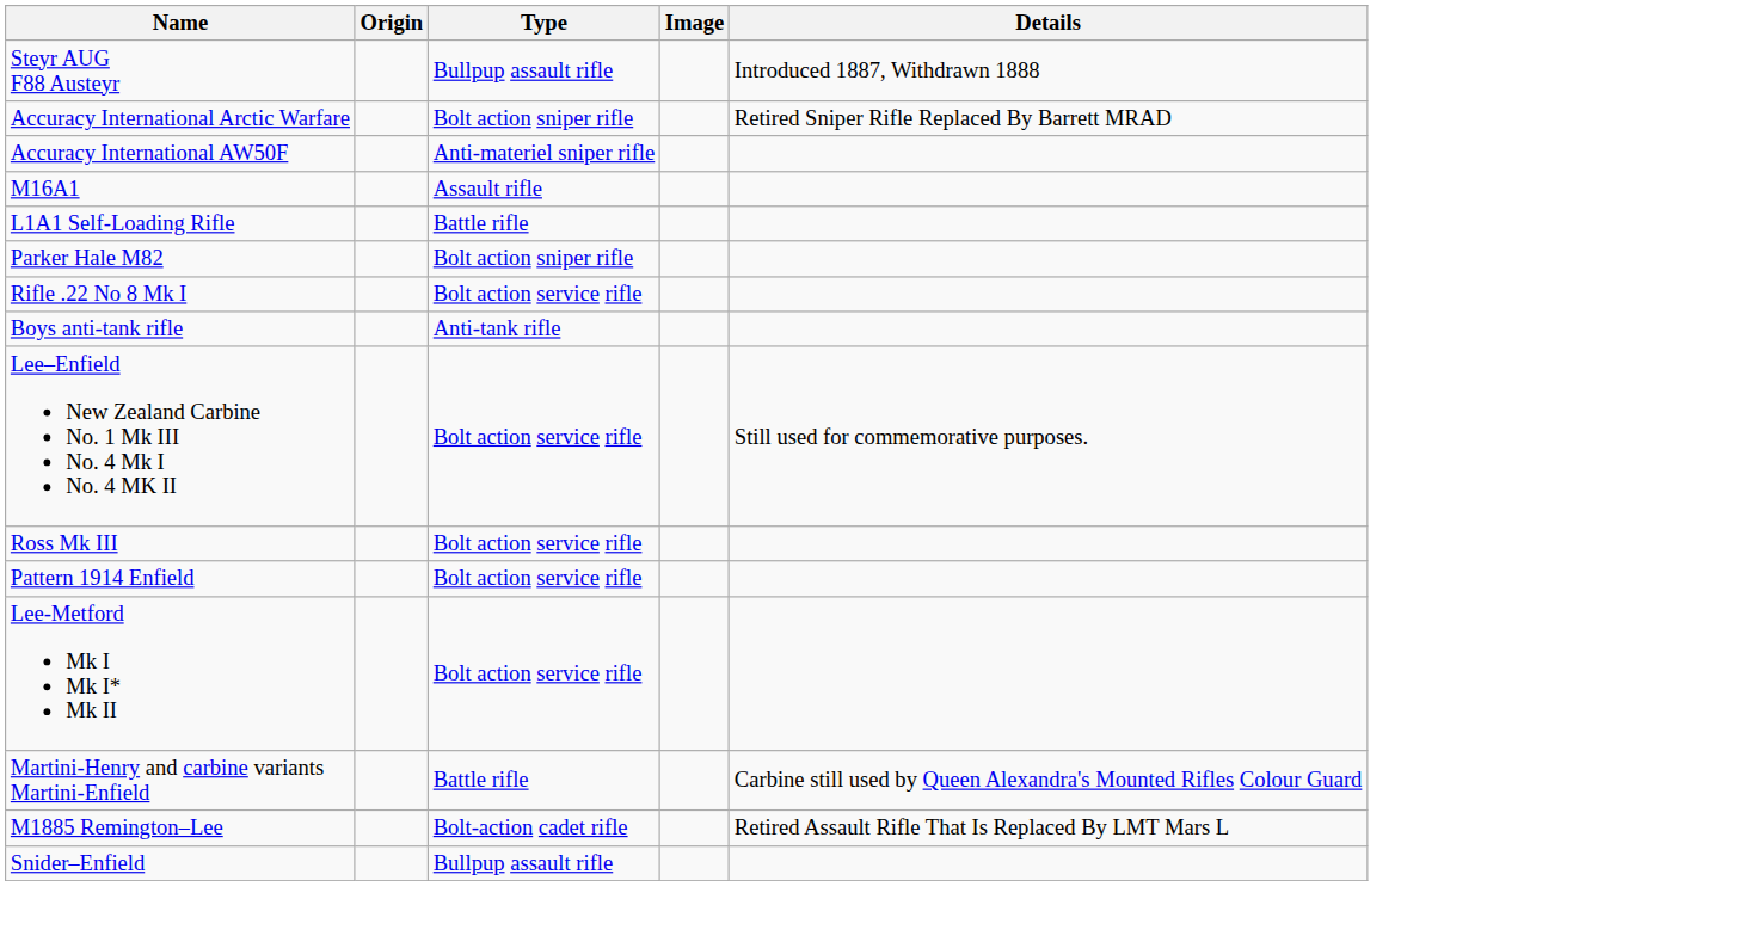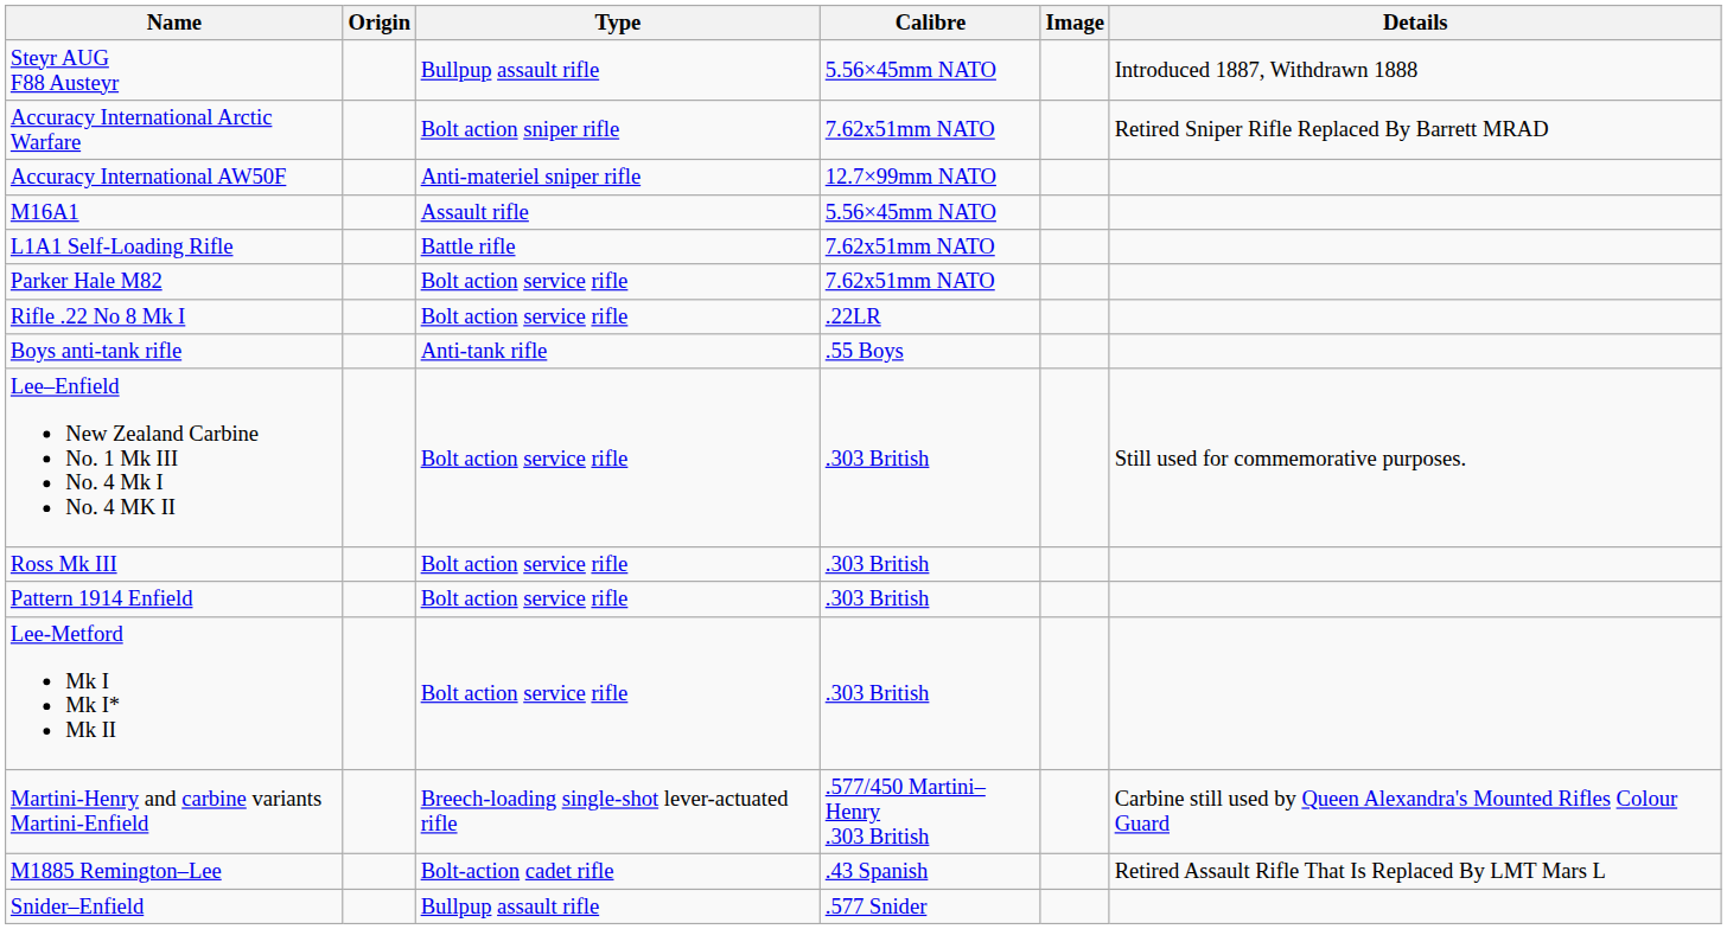+ column: Calibre | 5.56×45mm NATO | 7.62x51mm NATO | 12.7×99mm NATO | 5.56×45mm NATO | 7.62x51mm NATO | 7.62x51mm NATO | .22LR | .55 Boys | .303 British | .303 British | .303 British | .303 British | .577/450 Martini–Henry .303 British | .43 Spanish | .577 Snider
Parker Hale M82 | Type: Bolt action sniper rifle -> Bolt action service rifle
Martini-Henry and carbine variants Martini-Enfield | Type: Battle rifle -> Breech-loading single-shot lever-actuated rifle
